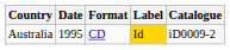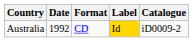Australia | Date: 1995 -> 1992
